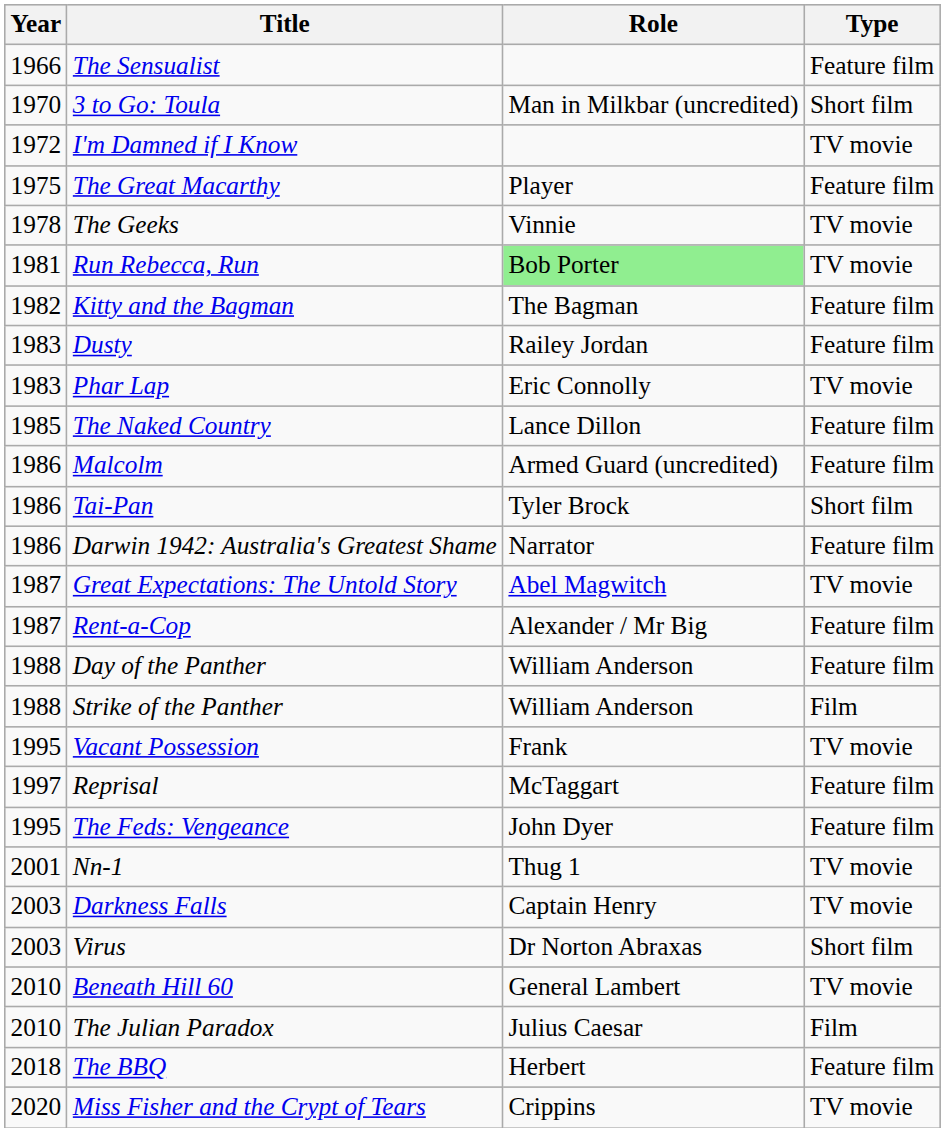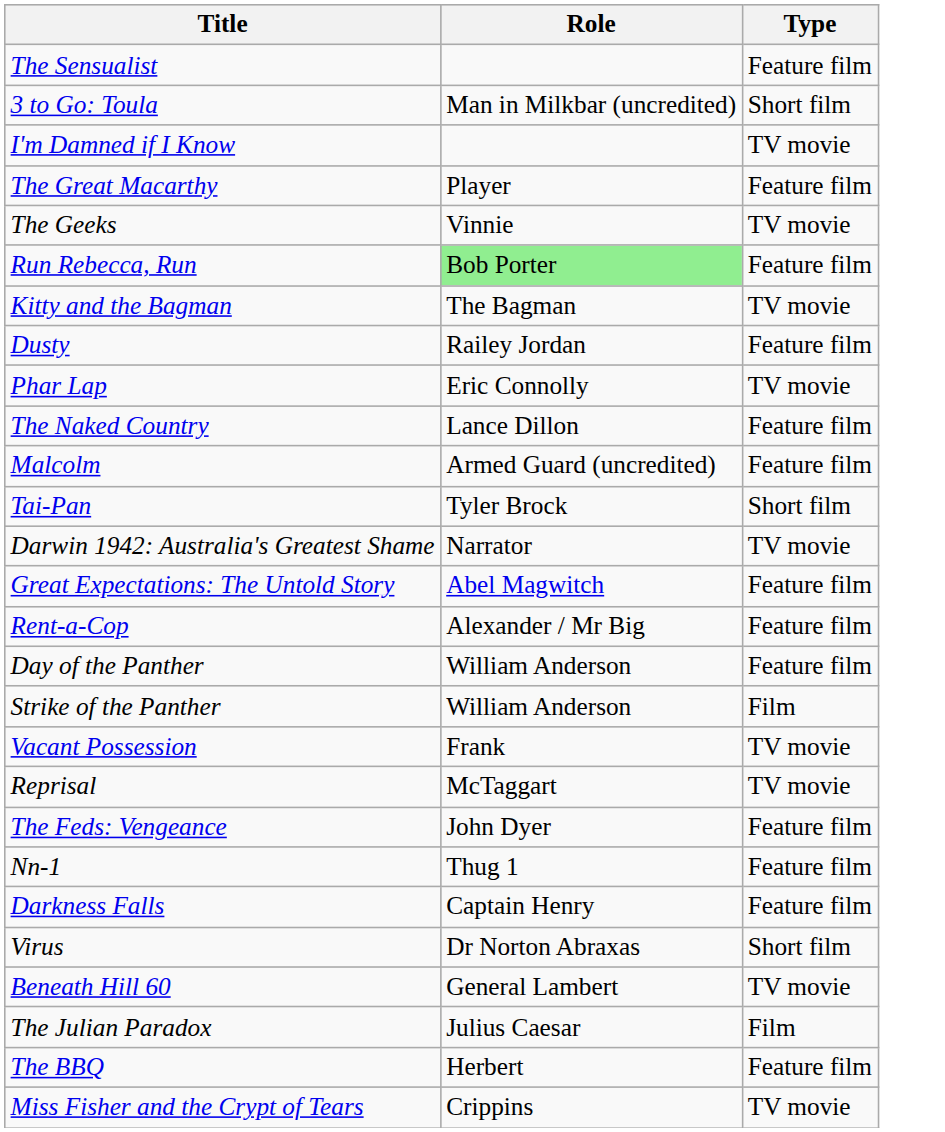- column: Year | 1966 | 1970 | 1972 | 1975 | 1978 | 1981 | 1982 | 1983 | 1983 | 1985 | 1986 | 1986 | 1986 | 1987 | 1987 | 1988 | 1988 | 1995 | 1997 | 1995 | 2001 | 2003 | 2003 | 2010 | 2010 | 2018 | 2020
Run Rebecca, Run | Type: TV movie -> Feature film
Kitty and the Bagman | Type: Feature film -> TV movie
Darwin 1942: Australia's Greatest Shame | Type: Feature film -> TV movie
Great Expectations: The Untold Story | Type: TV movie -> Feature film
Reprisal | Type: Feature film -> TV movie
Nn-1 | Type: TV movie -> Feature film
Darkness Falls | Type: TV movie -> Feature film
